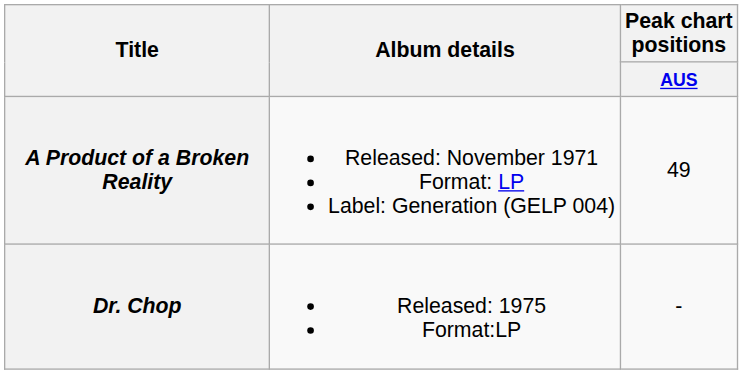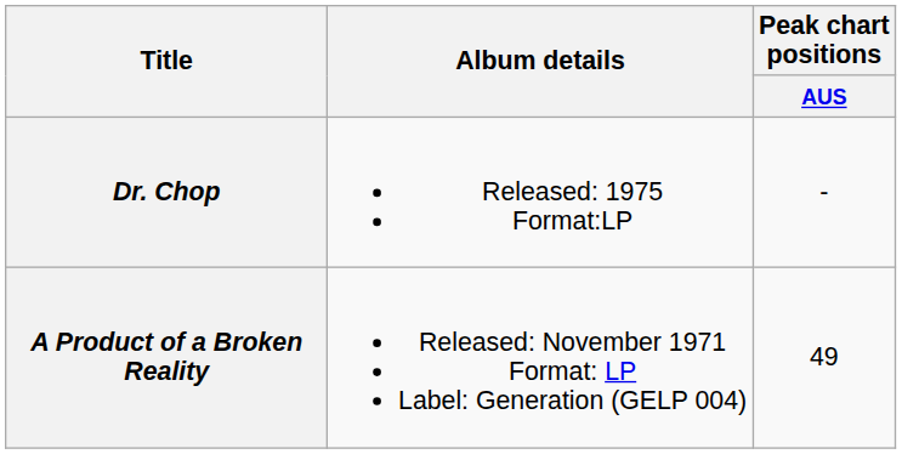rows swapped: A Product of a Broken Reality <-> Dr. Chop
